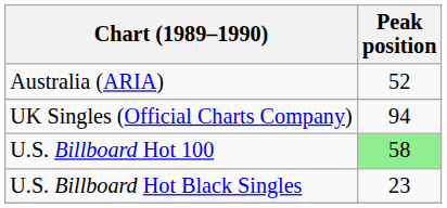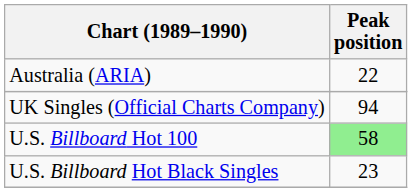Australia (ARIA) | Peak position: 52 -> 22
